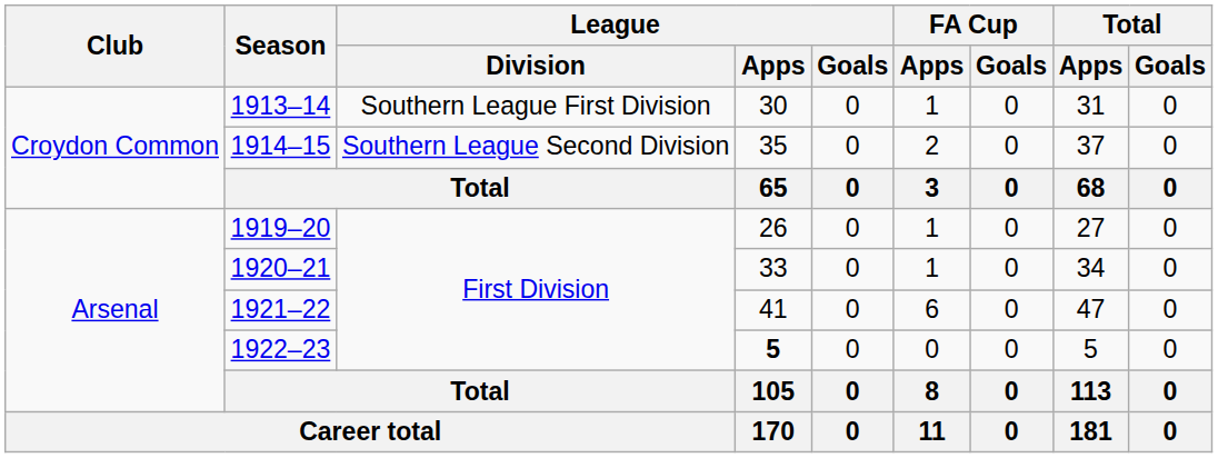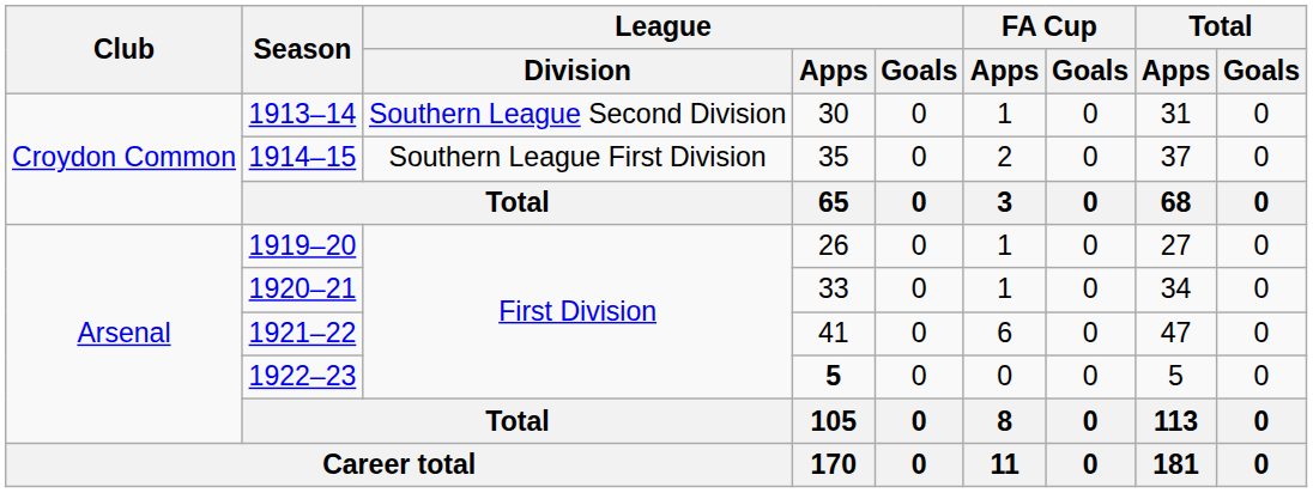1913–14 | League / Division: Southern League First Division -> Southern League Second Division
1914–15 | League / Division: Southern League Second Division -> Southern League First Division
